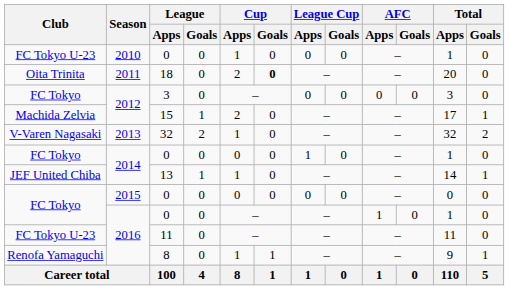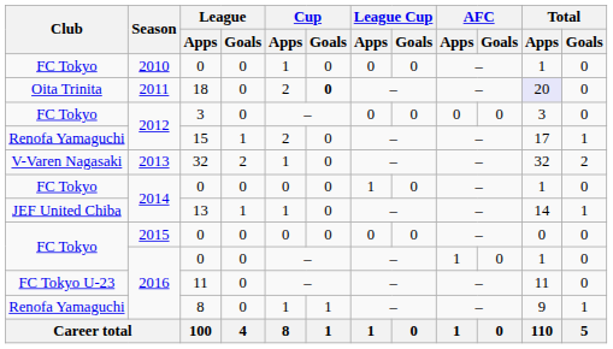2010 / 0 | Club: FC Tokyo U-23 -> FC Tokyo
18 | Total / Apps: no background -> lavender background
15 | Club: Machida Zelvia -> Renofa Yamaguchi
